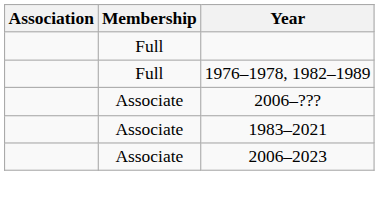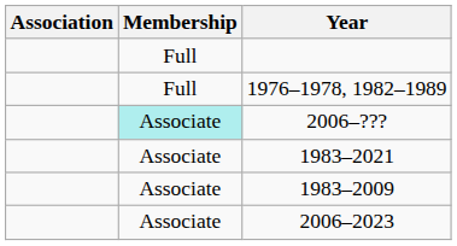2006–??? | Membership: no background -> paleturquoise background
+ row: Associate | 1983–2009
